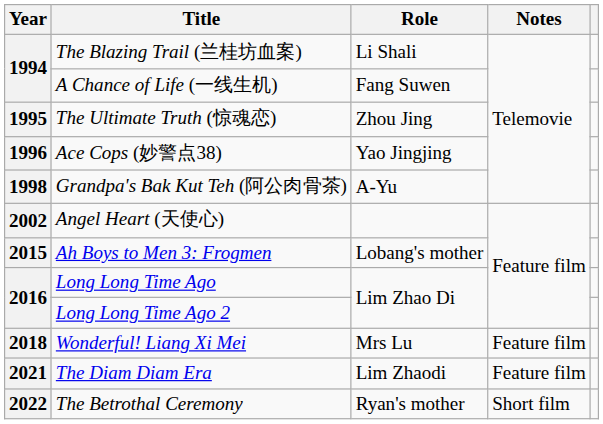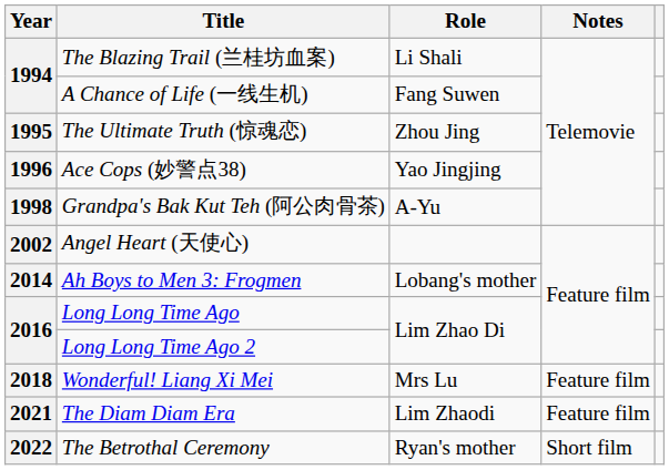Ah Boys to Men 3: Frogmen | Year: 2015 -> 2014
